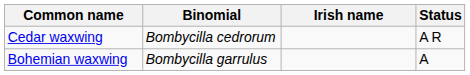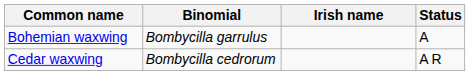rows swapped: Bohemian waxwing <-> Cedar waxwing
